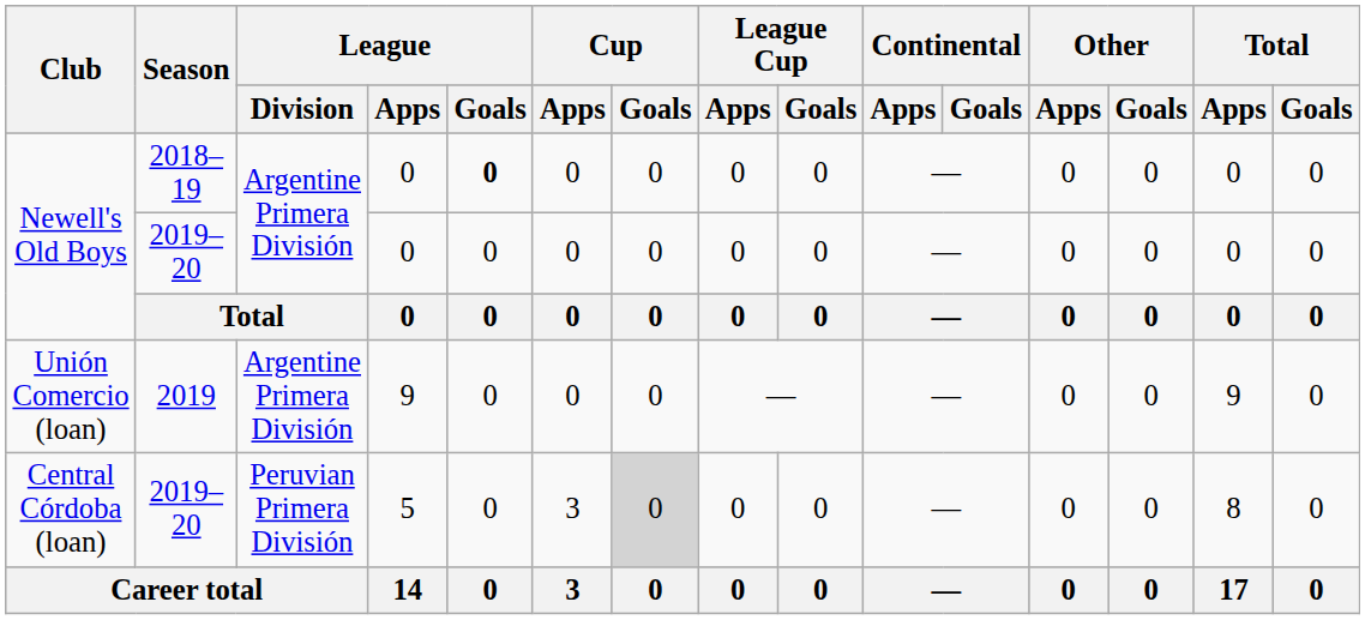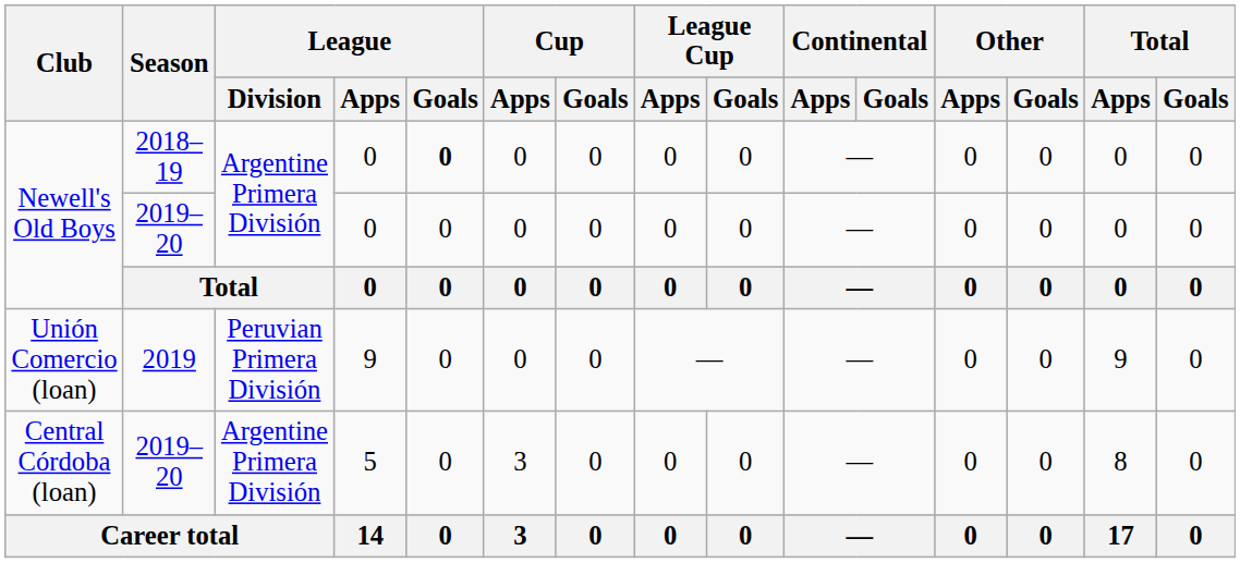Unión Comercio (loan) | League / Division: Argentine Primera División -> Peruvian Primera División
Central Córdoba (loan) | League / Division: Peruvian Primera División -> Argentine Primera División
Central Córdoba (loan) | Cup / Goals: lightgrey background -> no background
